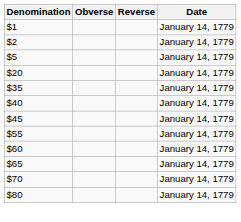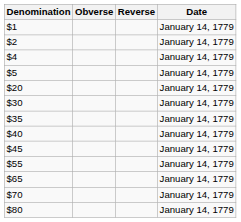+ row: $4 | January 14, 1779
+ row: $30 | January 14, 1779
- row: $60 | January 14, 1779
